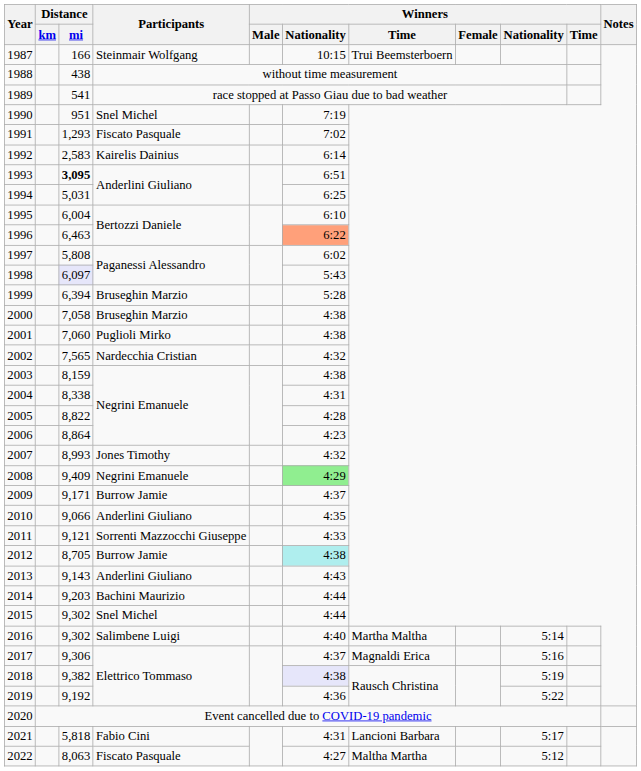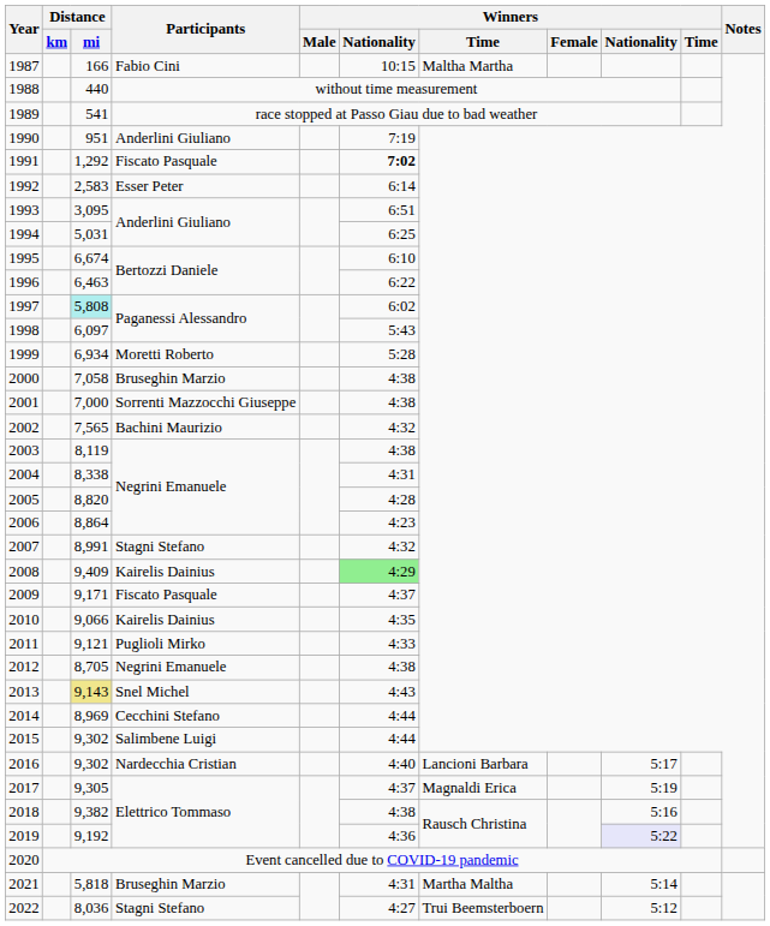1987 | Participants: Steinmair Wolfgang -> Fabio Cini
1987 | column 7: Trui Beemsterboern -> Maltha Martha
1988 | Distance / mi: 438 -> 440
1990 | Participants: Snel Michel -> Anderlini Giuliano
1991 | Distance / mi: 1,293 -> 1,292
1991 | column 6: normal -> bold
1992 | Participants: Kairelis Dainius -> Esser Peter
1993 | Distance / mi: bold -> normal
1995 | Distance / mi: 6,004 -> 6,674
1996 | column 6: lightsalmon background -> no background
1997 | Distance / mi: no background -> paleturquoise background
1998 | Distance / mi: lavender background -> no background
1999 | Distance / mi: 6,394 -> 6,934
1999 | Participants: Bruseghin Marzio -> Moretti Roberto
2001 | Distance / mi: 7,060 -> 7,000
2001 | Participants: Puglioli Mirko -> Sorrenti Mazzocchi Giuseppe
2002 | Participants: Nardecchia Cristian -> Bachini Maurizio
2003 | Distance / mi: 8,159 -> 8,119
2005 | Distance / mi: 8,822 -> 8,820
2007 | Distance / mi: 8,993 -> 8,991
2007 | Participants: Jones Timothy -> Stagni Stefano
2008 | Participants: Negrini Emanuele -> Kairelis Dainius
2009 | Participants: Burrow Jamie -> Fiscato Pasquale
2010 | Participants: Anderlini Giuliano -> Kairelis Dainius
2011 | Participants: Sorrenti Mazzocchi Giuseppe -> Puglioli Mirko
2012 | Participants: Burrow Jamie -> Negrini Emanuele
2012 | column 6: paleturquoise background -> no background
2013 | Distance / mi: no background -> khaki background
2013 | Participants: Anderlini Giuliano -> Snel Michel
2014 | Distance / mi: 9,203 -> 8,969
2014 | Participants: Bachini Maurizio -> Cecchini Stefano
2015 | Participants: Snel Michel -> Salimbene Luigi
2016 | Participants: Salimbene Luigi -> Nardecchia Cristian
2016 | column 7: Martha Maltha -> Lancioni Barbara
2016 | column 9: 5:14 -> 5:17
2017 | Distance / mi: 9,306 -> 9,305
2017 | column 9: 5:16 -> 5:19
2018 | column 6: lavender background -> no background
2018 | column 9: 5:19 -> 5:16
2019 | column 9: no background -> lavender background
2021 | Participants: Fabio Cini -> Bruseghin Marzio
2021 | column 7: Lancioni Barbara -> Martha Maltha
2021 | column 9: 5:17 -> 5:14
2022 | Distance / mi: 8,063 -> 8,036
2022 | Participants: Fiscato Pasquale -> Stagni Stefano
2022 | column 7: Maltha Martha -> Trui Beemsterboern
